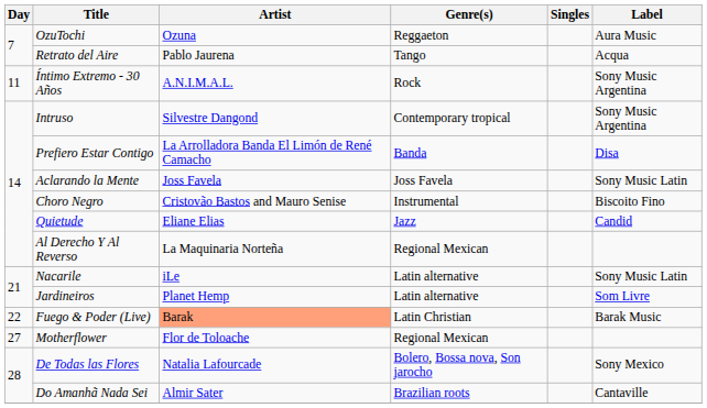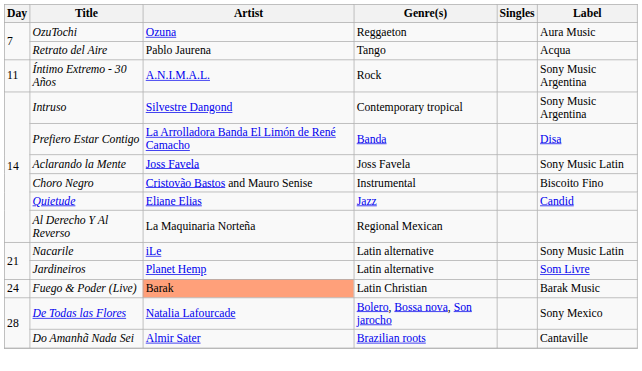Fuego & Poder (Live) | Day: 22 -> 24
- row: 27 | Motherflower | Flor de Toloache | Regional Mexican
